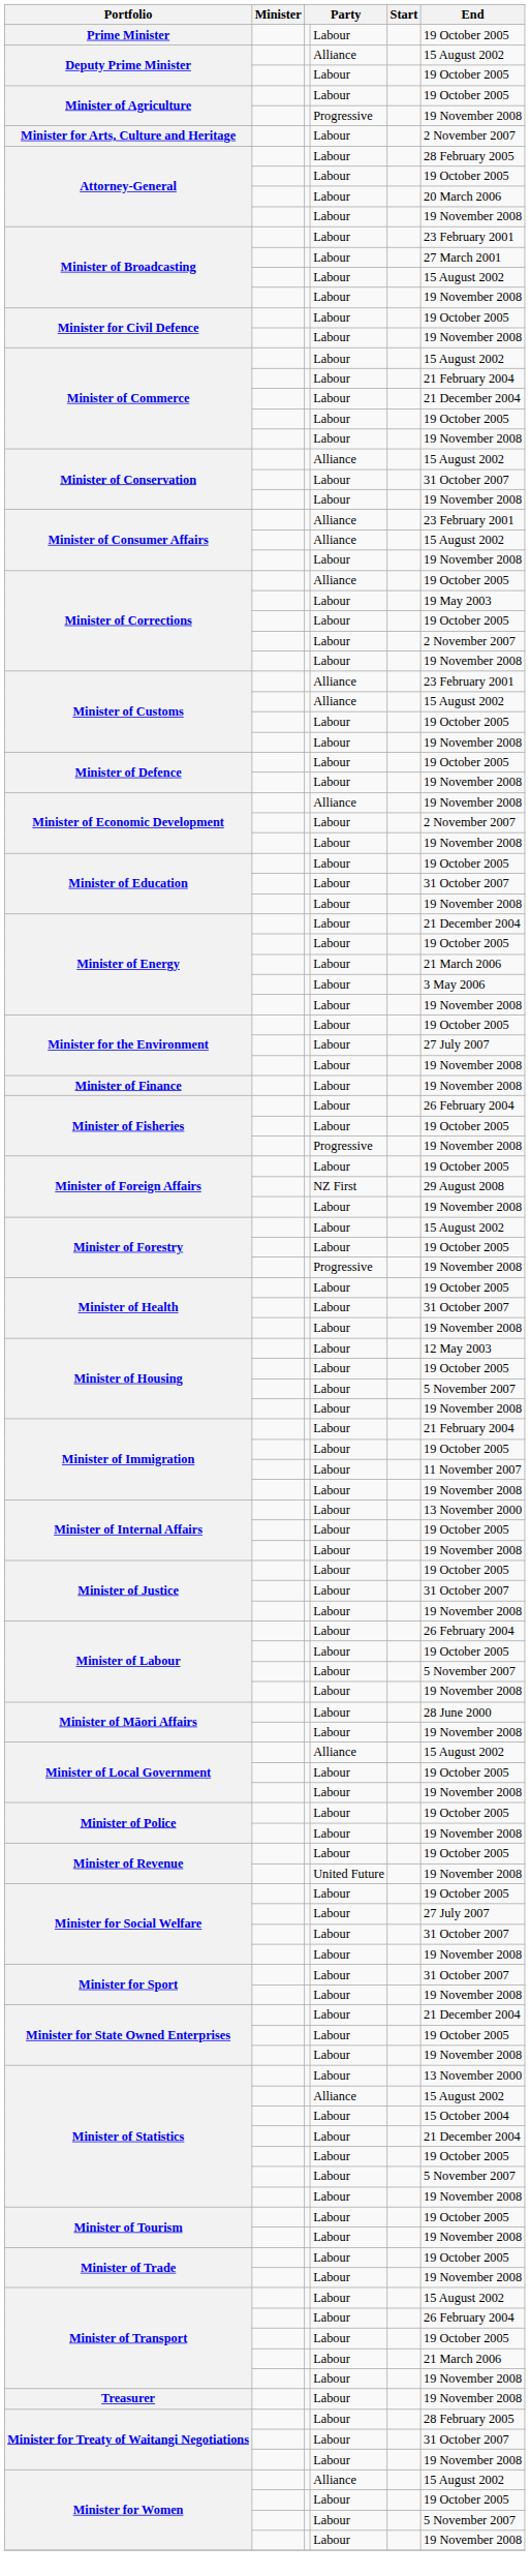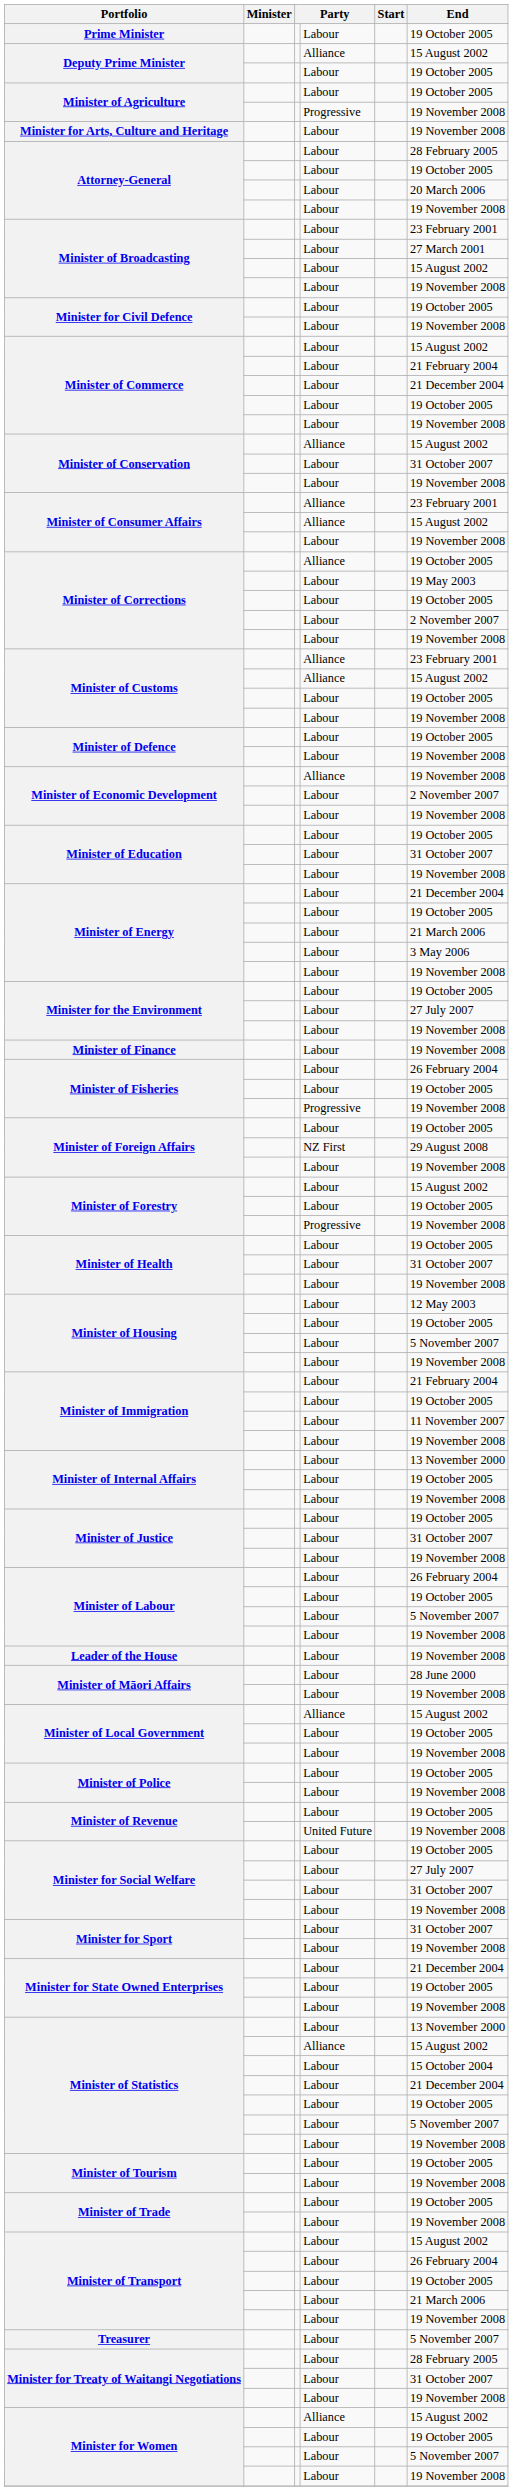Minister for Arts, Culture and Heritage | End: 2 November 2007 -> 19 November 2008
+ row: Leader of the House | Labour | 19 November 2008
Treasurer | End: 19 November 2008 -> 5 November 2007
